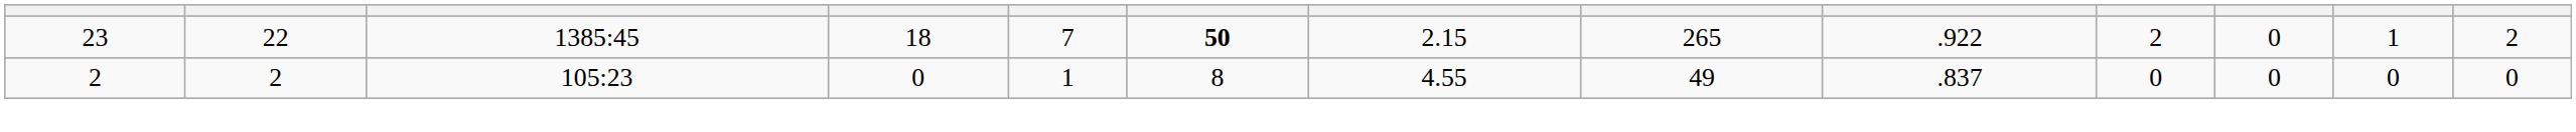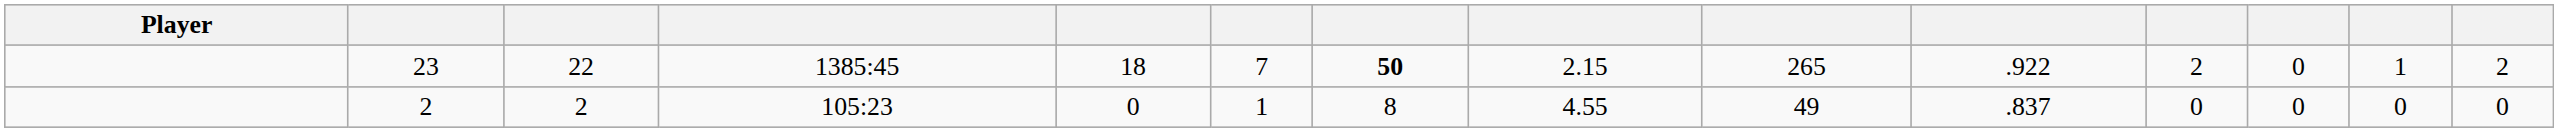+ column: Player
